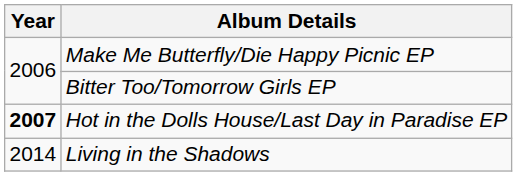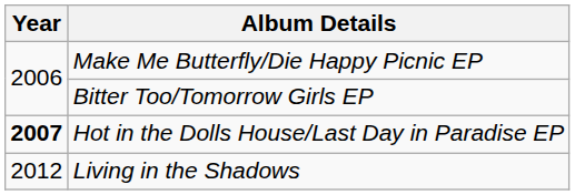Living in the Shadows | Year: 2014 -> 2012
